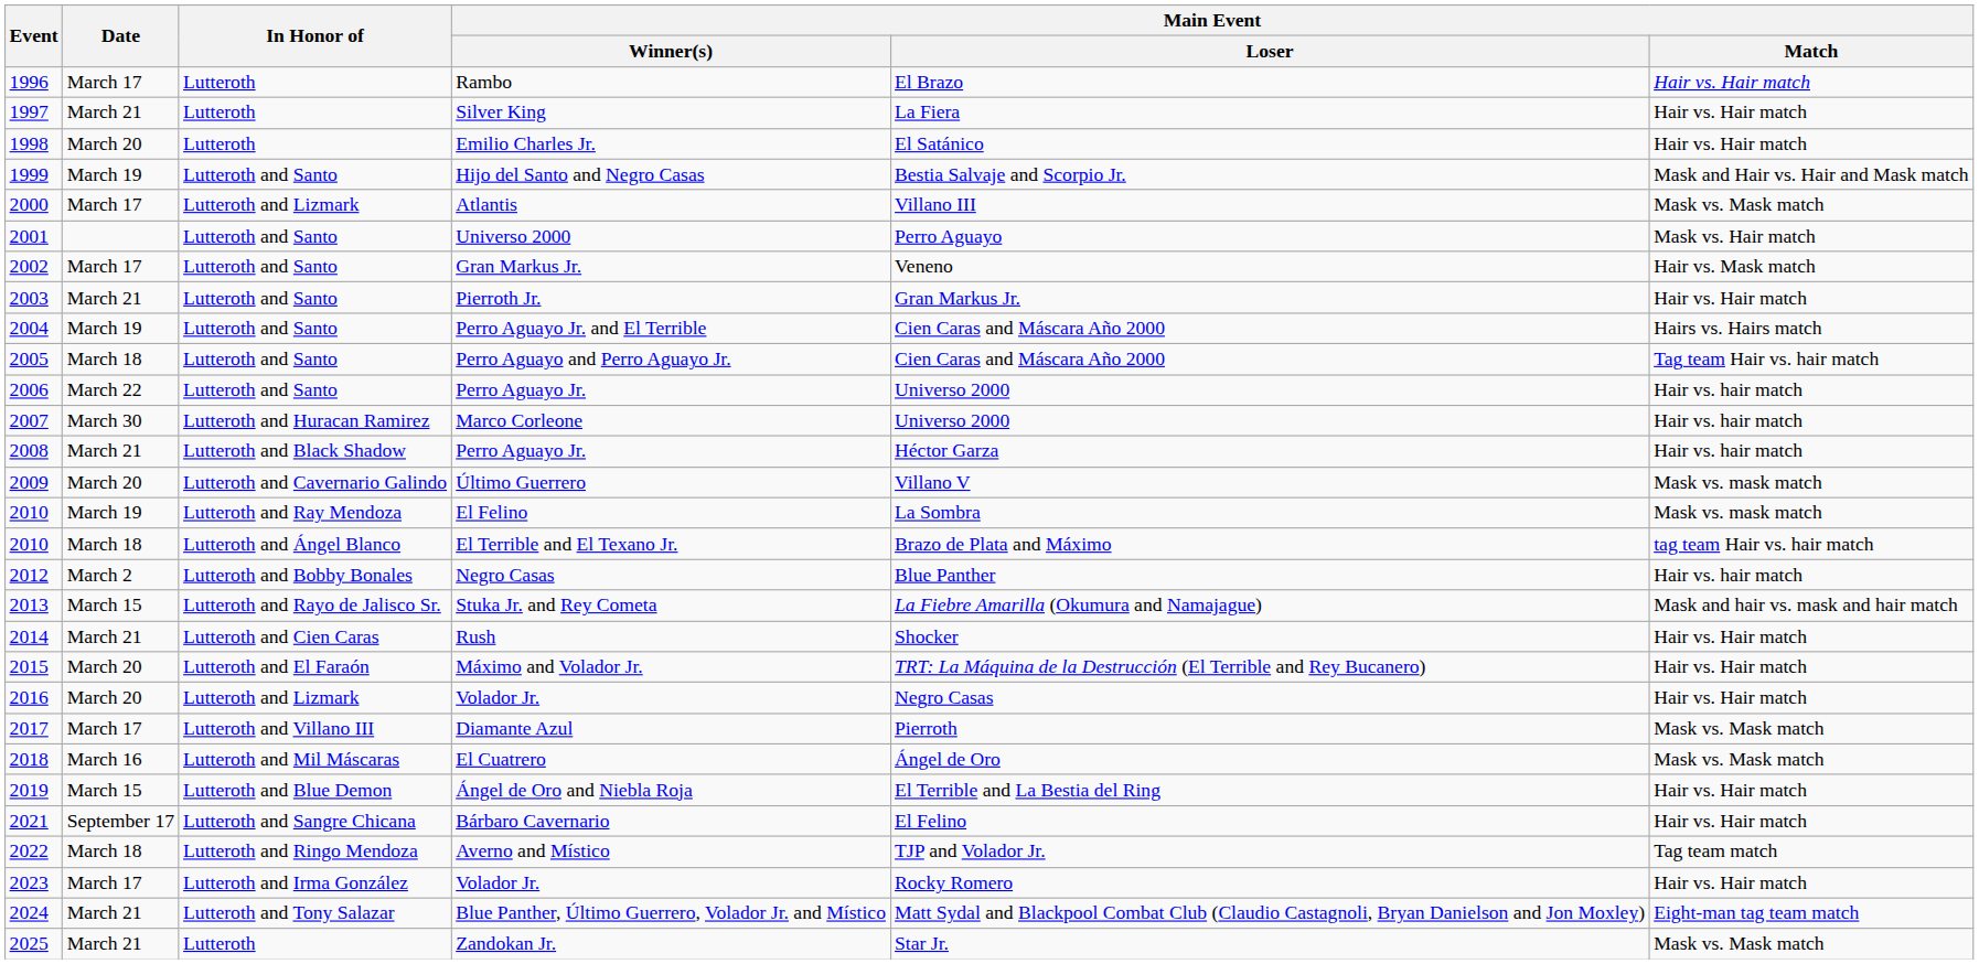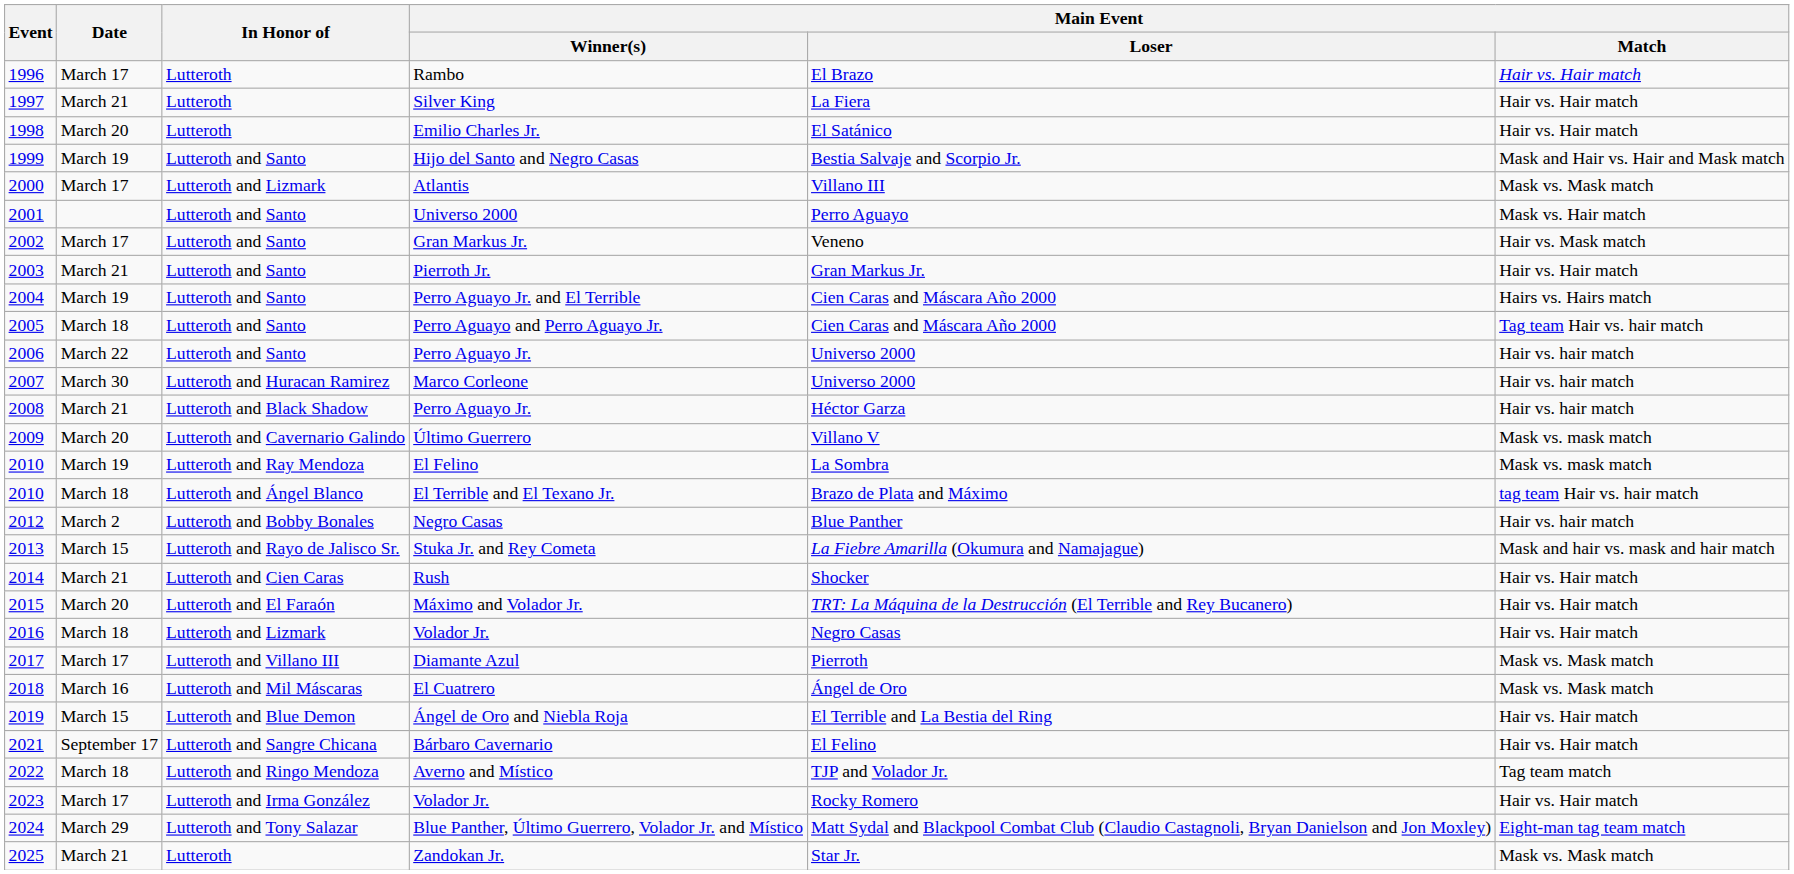2016 / Volador Jr. | Date: March 20 -> March 18
Blue Panther, Último Guerrero, Volador Jr. and Místico | Date: March 21 -> March 29
